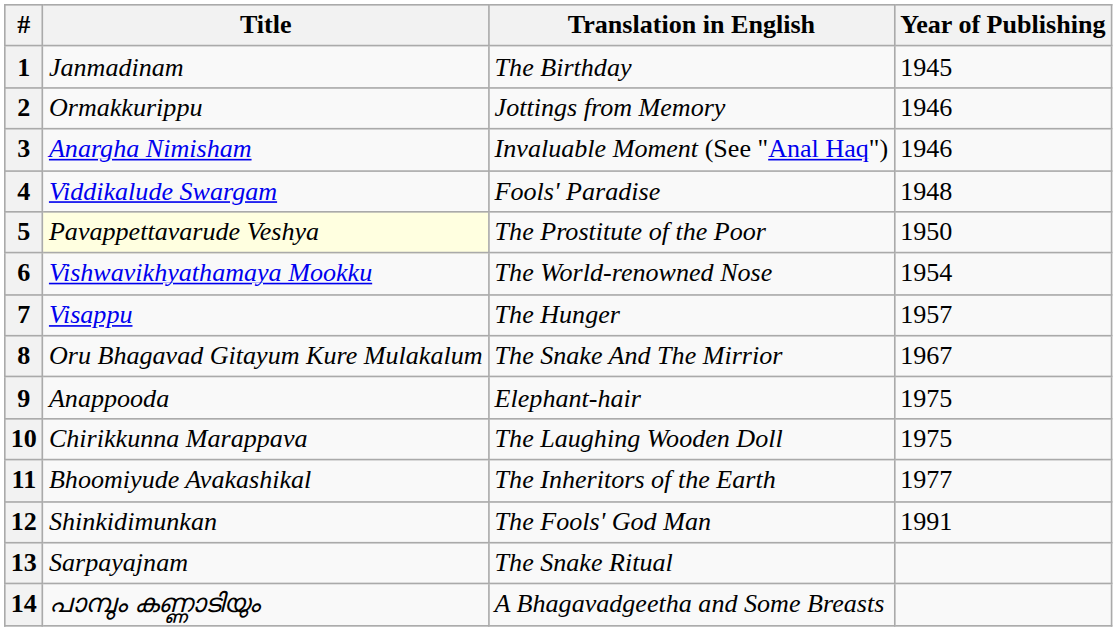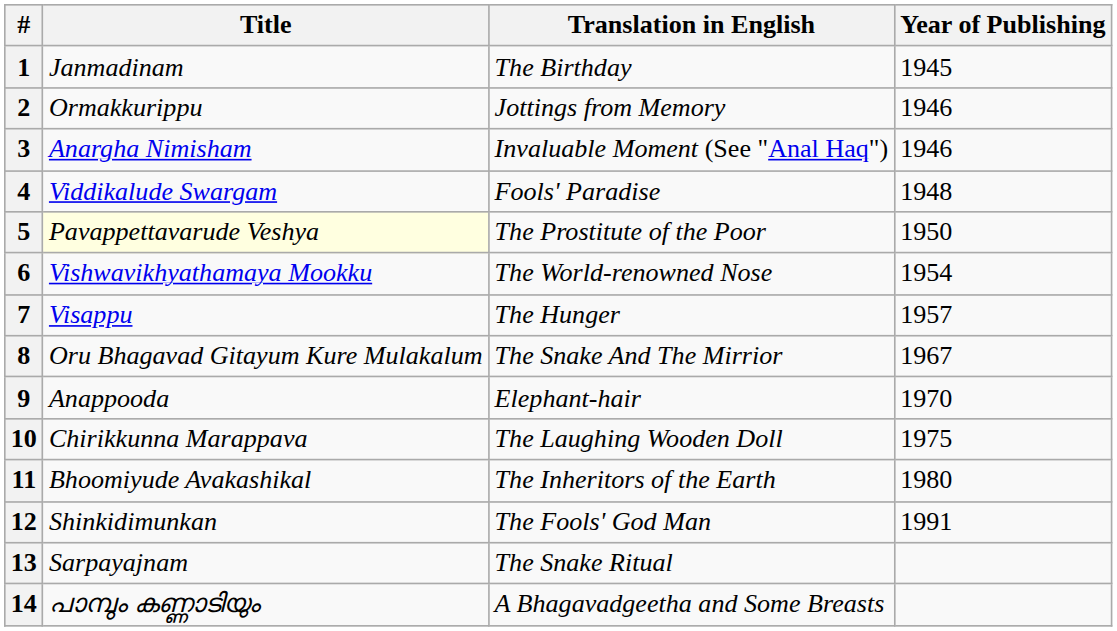9 | Year of Publishing: 1975 -> 1970
11 | Year of Publishing: 1977 -> 1980
